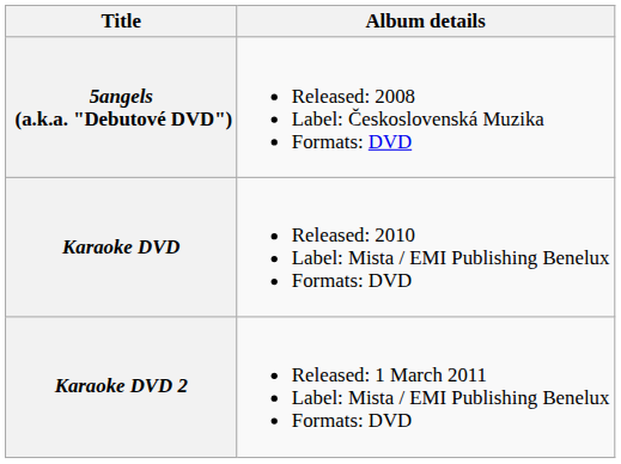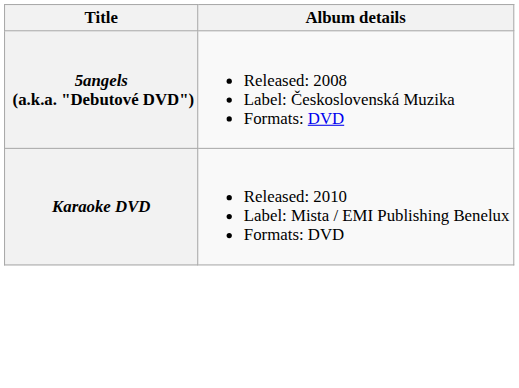- row: Karaoke DVD 2 | Released: 1 March 2011 Label: Mista / EMI Publishing Benelux Formats: DVD
